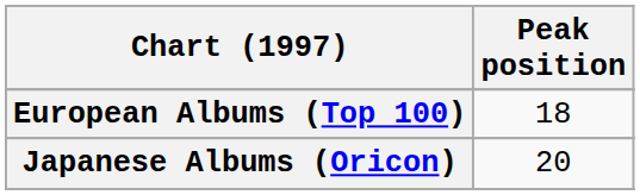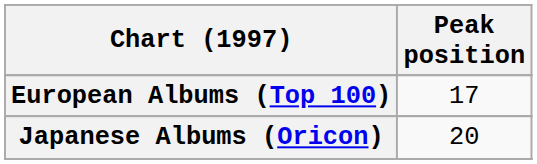European Albums (Top 100) | Peak position: 18 -> 17
